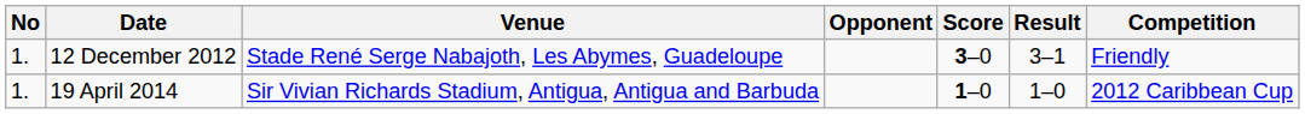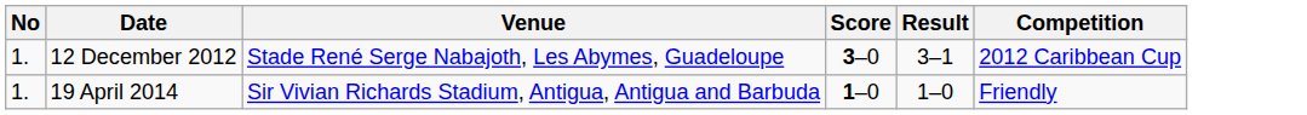- column: Opponent
12 December 2012 | Competition: Friendly -> 2012 Caribbean Cup
19 April 2014 | Competition: 2012 Caribbean Cup -> Friendly
